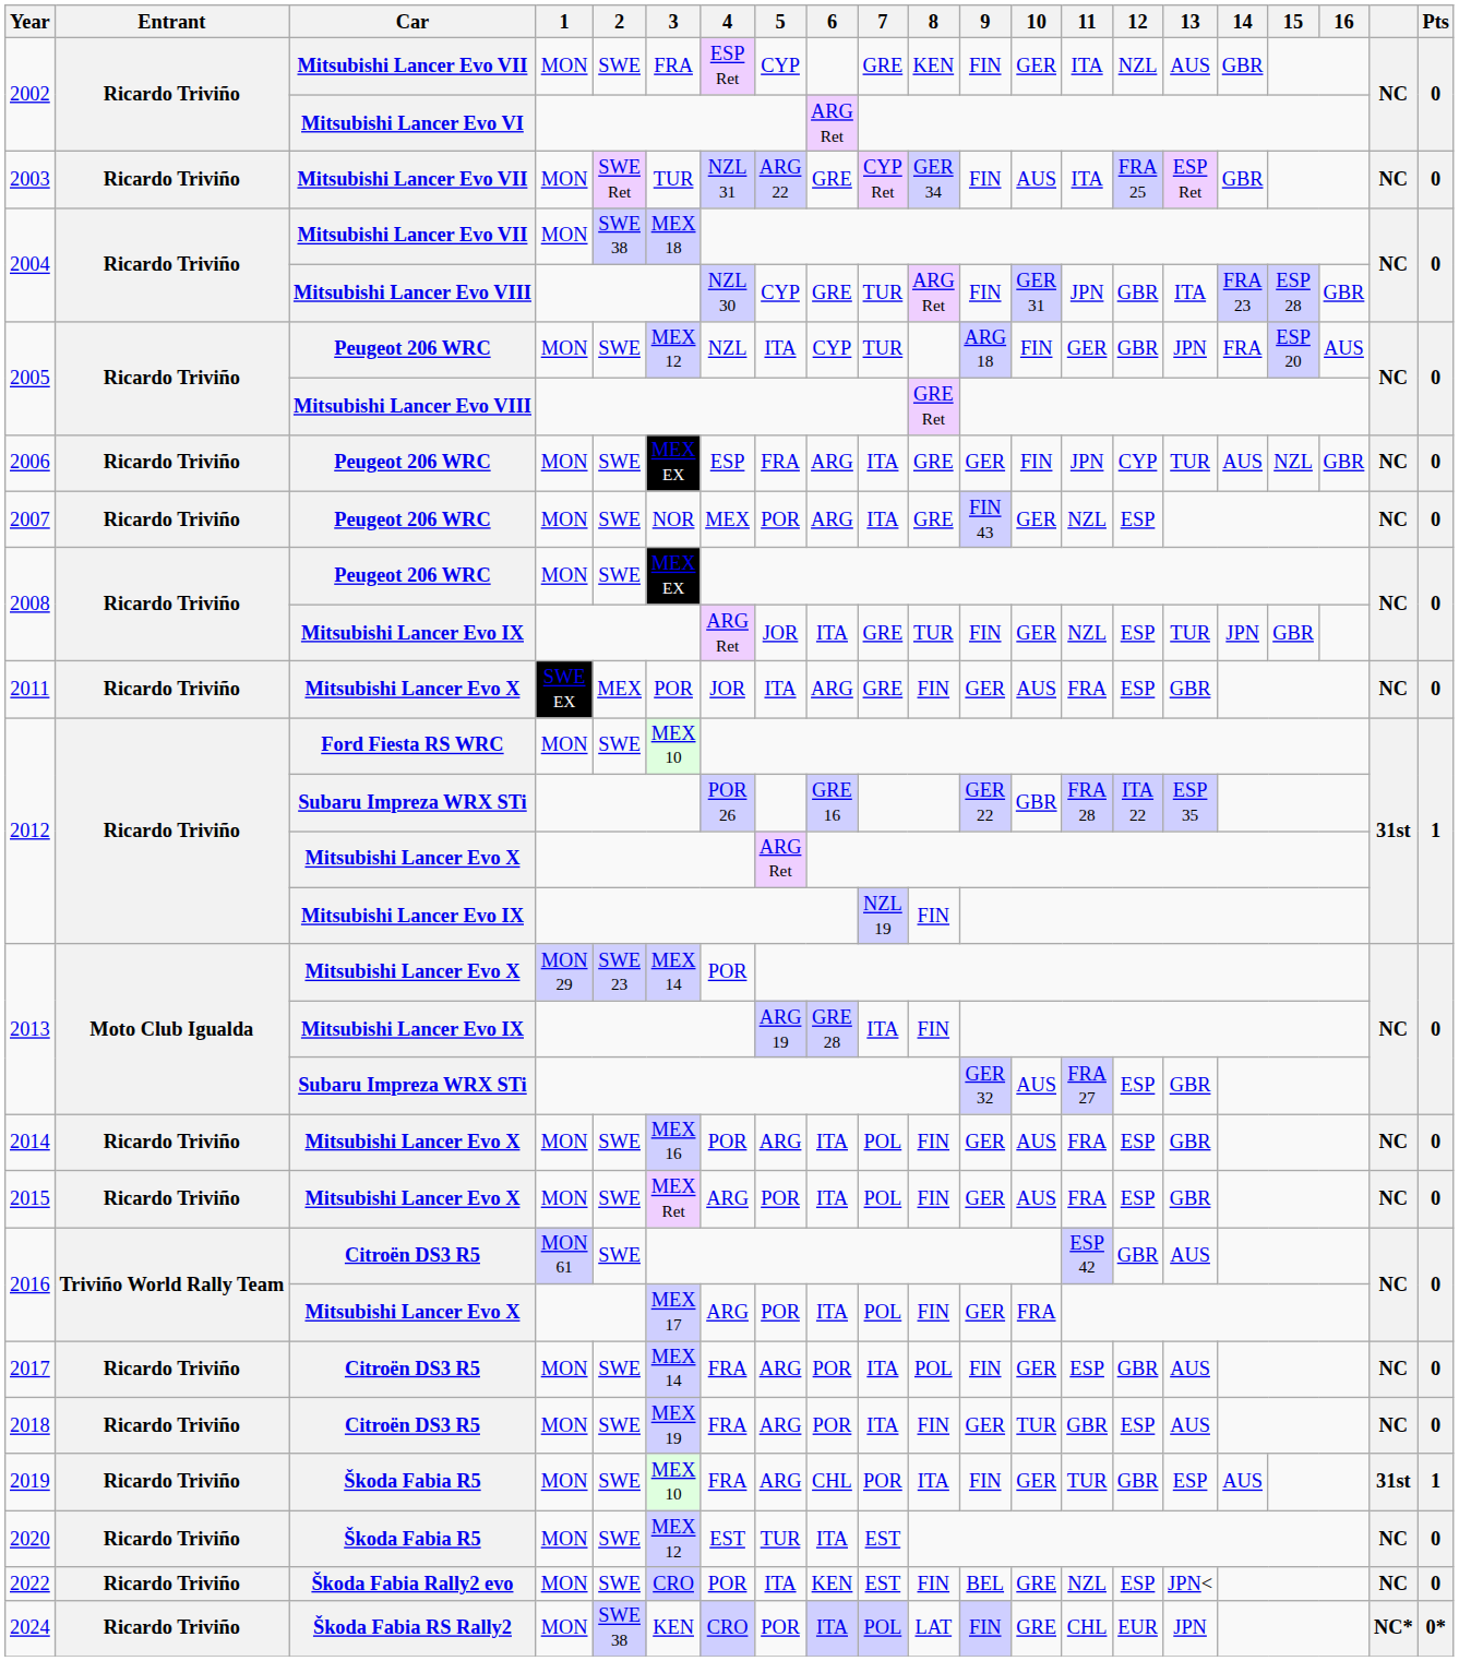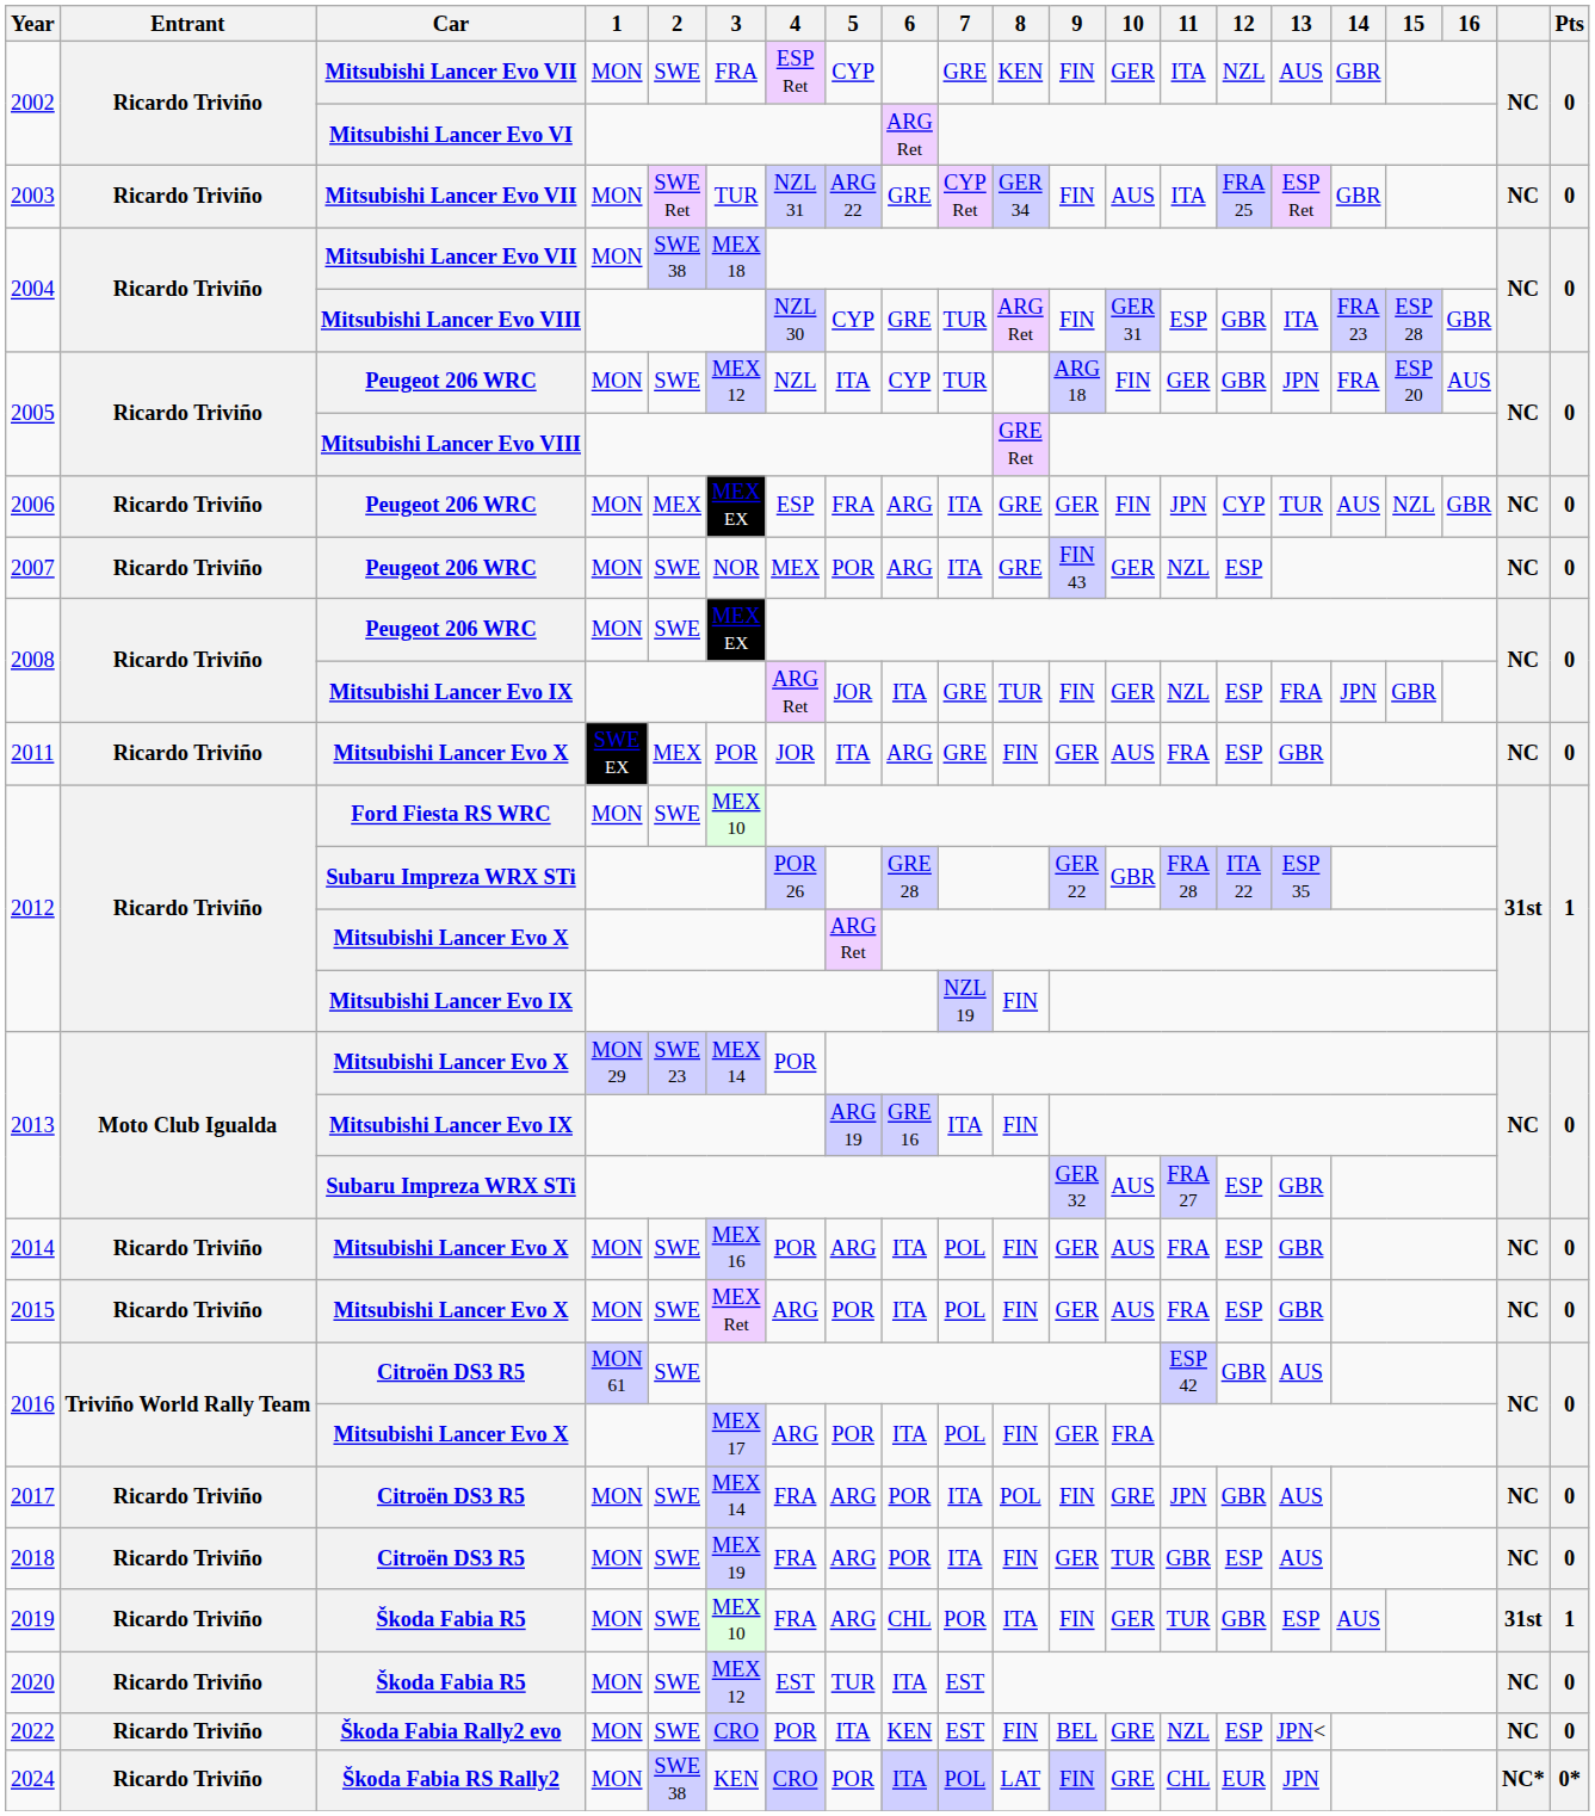2004 / Mitsubishi Lancer Evo VIII | 11: JPN -> ESP
2006 | 2: SWE -> MEX
2008 / Mitsubishi Lancer Evo IX | 13: TUR -> FRA
2012 / Subaru Impreza WRX STi | 6: GRE 16 -> GRE 28
2013 / Mitsubishi Lancer Evo IX | 6: GRE 28 -> GRE 16
2017 | 10: GER -> GRE
2017 | 11: ESP -> JPN
